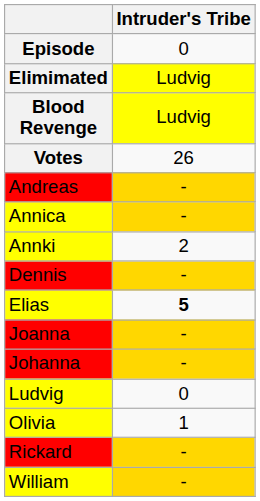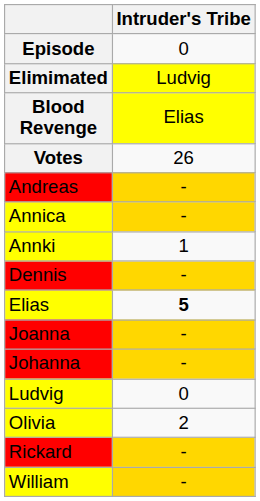Blood Revenge | Intruder's Tribe: Ludvig -> Elias
Annki | Intruder's Tribe: 2 -> 1
Olivia | Intruder's Tribe: 1 -> 2
